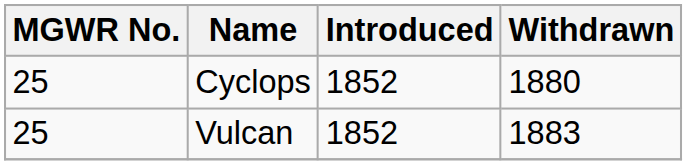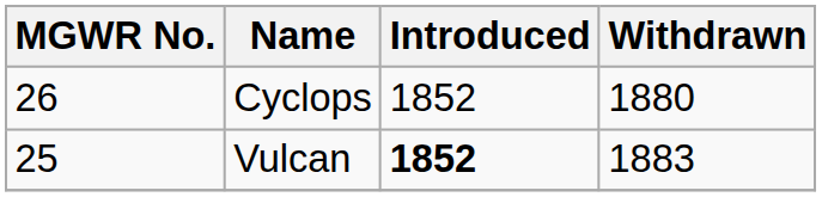Cyclops | MGWR No.: 25 -> 26
Vulcan | Introduced: normal -> bold
